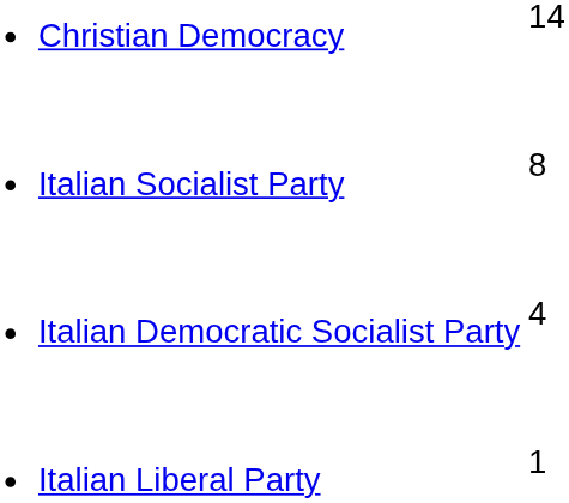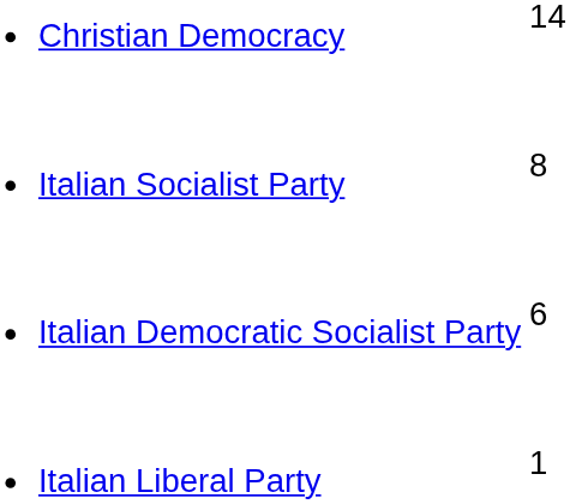Italian Democratic Socialist Party | column 2: 4 -> 6
